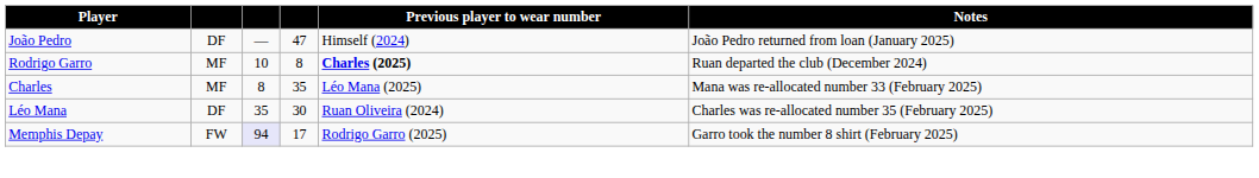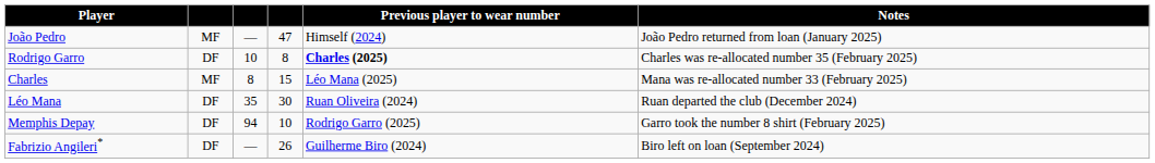João Pedro | column 2: DF -> MF
Rodrigo Garro | column 2: MF -> DF
Rodrigo Garro | Notes: Ruan departed the club (December 2024) -> Charles was re-allocated number 35 (February 2025)
Charles | column 4: 35 -> 15
Léo Mana | Notes: Charles was re-allocated number 35 (February 2025) -> Ruan departed the club (December 2024)
Memphis Depay | column 2: FW -> DF
Memphis Depay | column 3: lavender background -> no background
Memphis Depay | column 4: 17 -> 10
+ row: Fabrizio Angileri* | DF | — | 26 | Guilherme Biro (2024) | Biro left on loan (September 2024)
